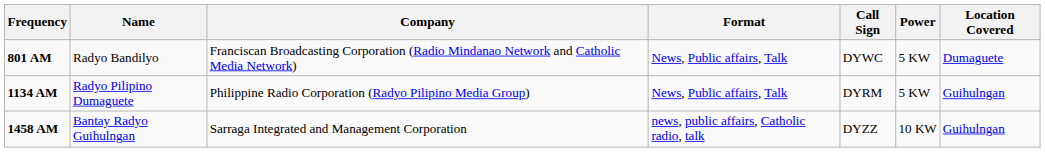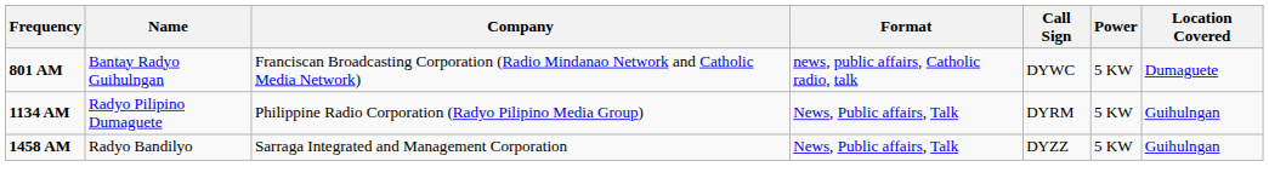801 AM | Name: Radyo Bandilyo -> Bantay Radyo Guihulngan
801 AM | Format: News, Public affairs, Talk -> news, public affairs, Catholic radio, talk
1458 AM | Name: Bantay Radyo Guihulngan -> Radyo Bandilyo
1458 AM | Format: news, public affairs, Catholic radio, talk -> News, Public affairs, Talk
1458 AM | Power: 10 KW -> 5 KW
